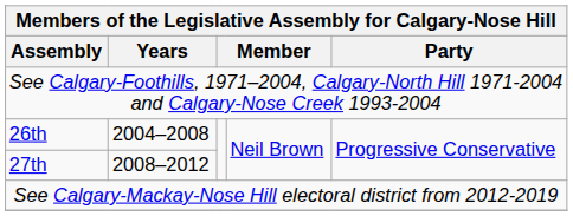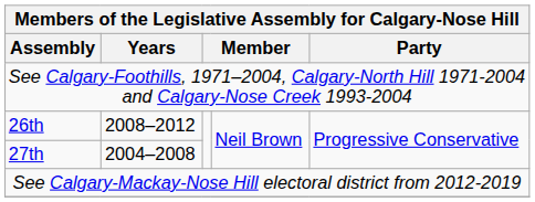26th | Years: 2004–2008 -> 2008–2012
27th | Years: 2008–2012 -> 2004–2008
